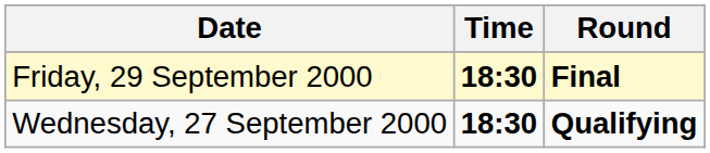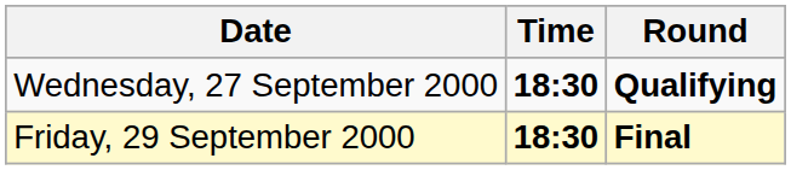rows swapped: Wednesday, 27 September 2000 <-> Friday, 29 September 2000
